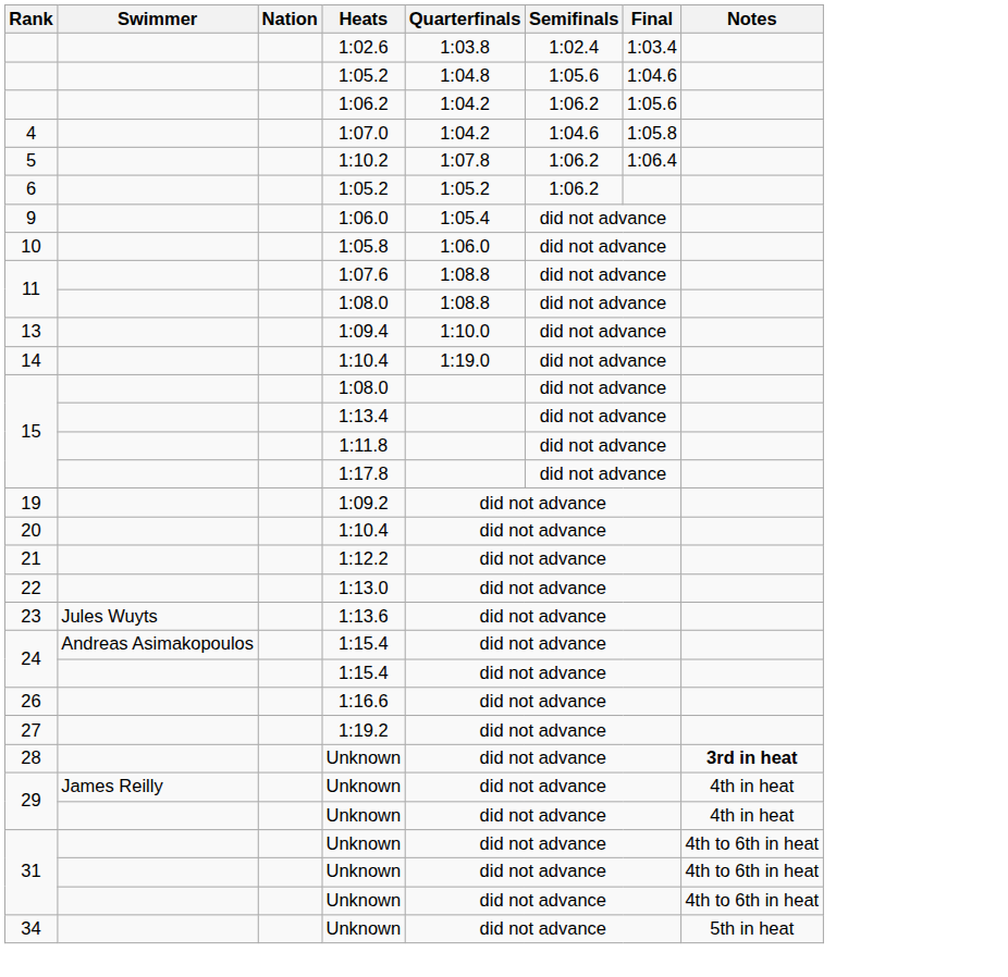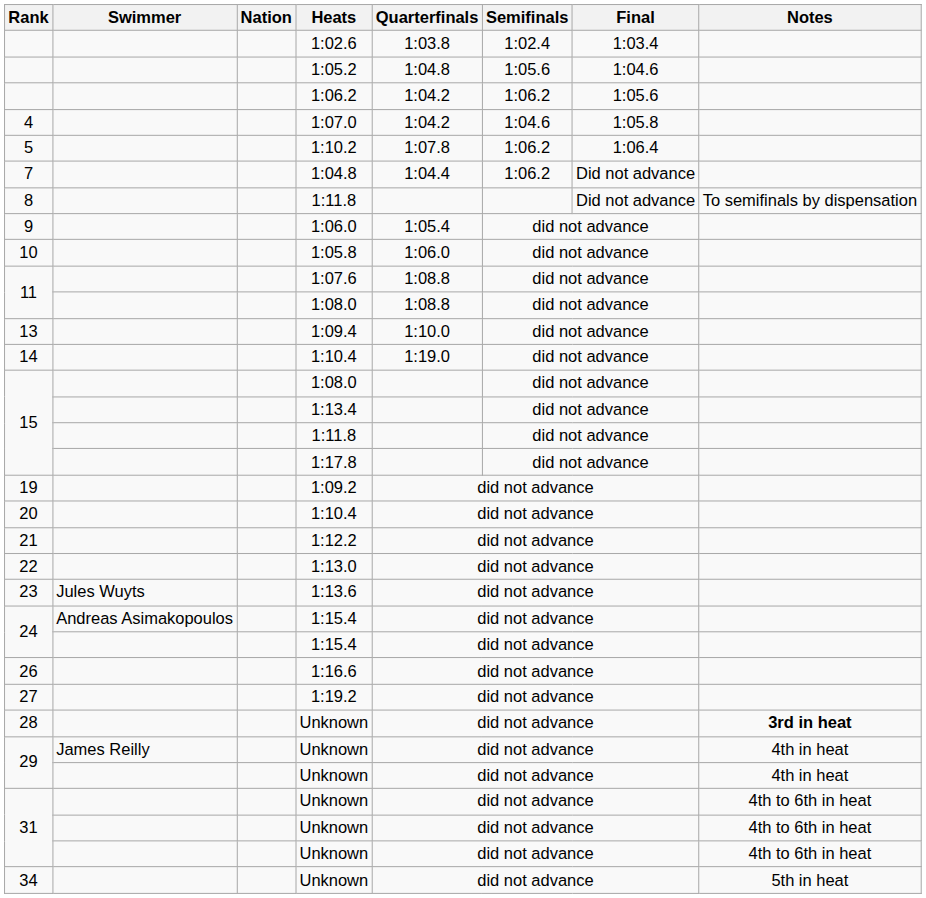- row: 6 | 1:05.2 | 1:05.2 | 1:06.2
+ row: 7 | 1:04.8 | 1:04.4 | 1:06.2 | Did not advance
+ row: 8 | 1:11.8 | Did not advance | To semifinals by dispensation
